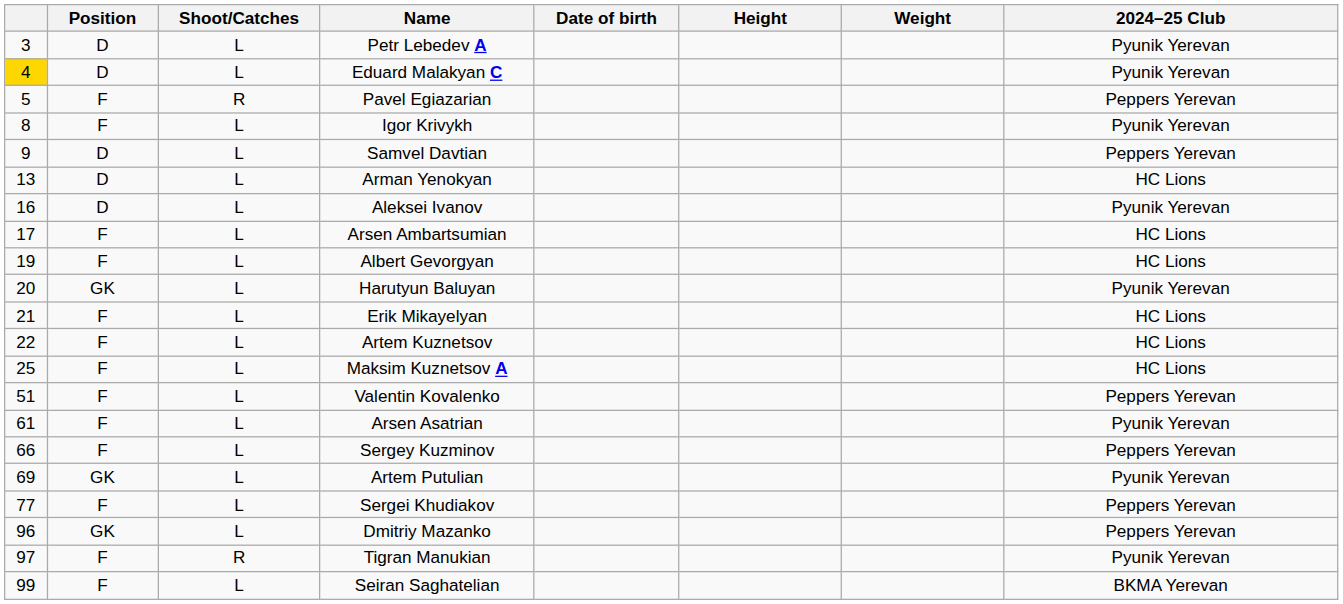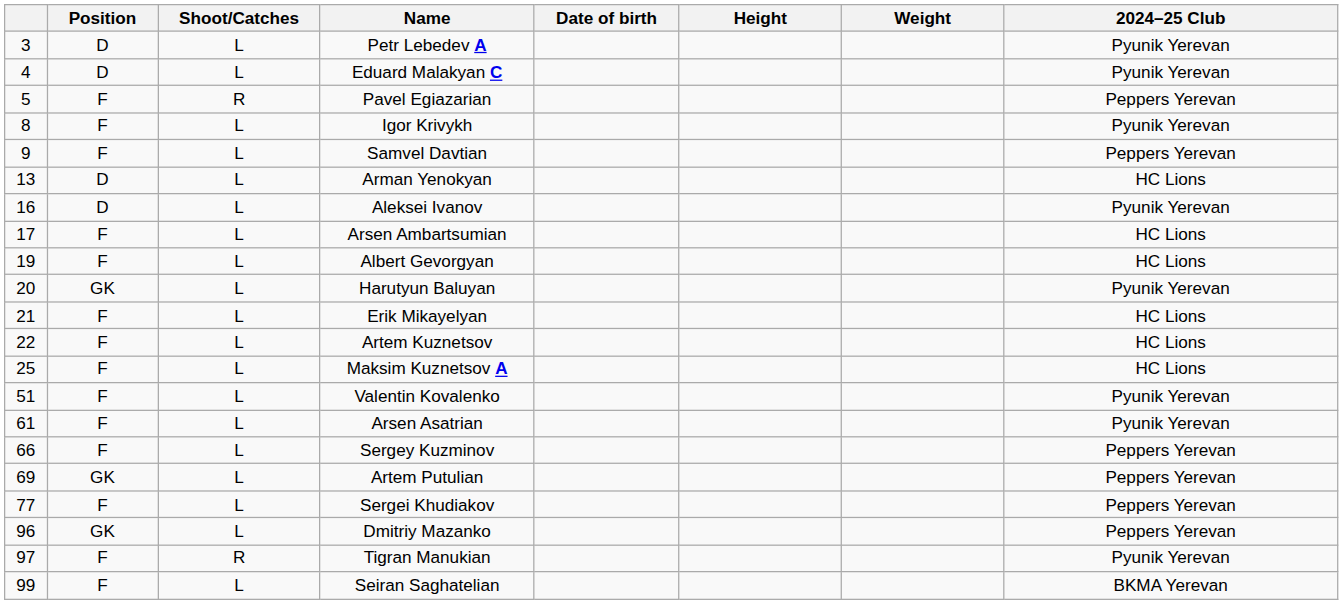Eduard Malakyan C | column 1: gold background -> no background
Samvel Davtian | Position: D -> F
Valentin Kovalenko | 2024–25 Club: Peppers Yerevan -> Pyunik Yerevan
Artem Putulian | 2024–25 Club: Pyunik Yerevan -> Peppers Yerevan
